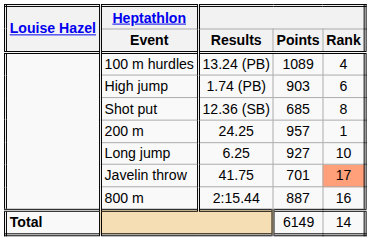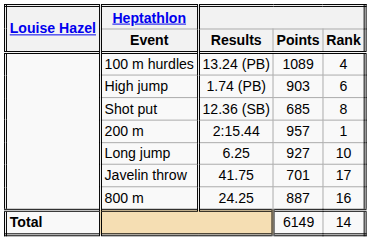200 m | Results: 24.25 -> 2:15.44
Javelin throw | Rank: lightsalmon background -> no background
800 m | Results: 2:15.44 -> 24.25
